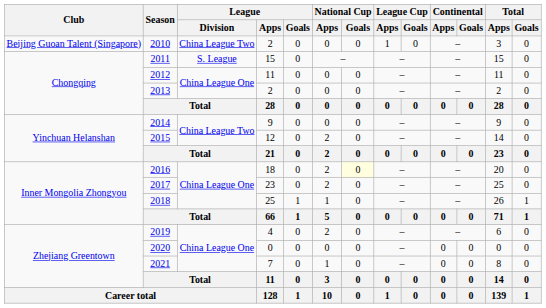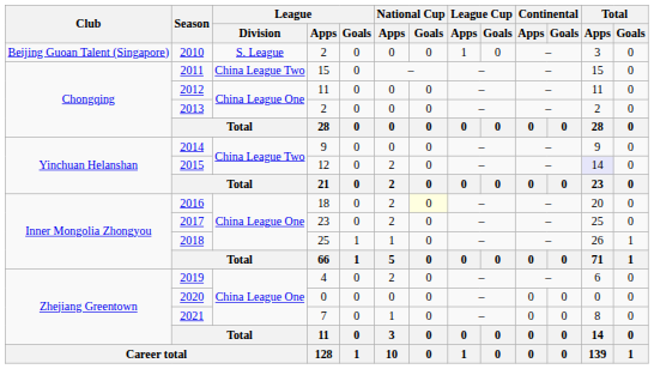2010 | League / Division: China League Two -> S. League
2011 | League / Division: S. League -> China League Two
2015 | Total / Apps: no background -> lavender background
